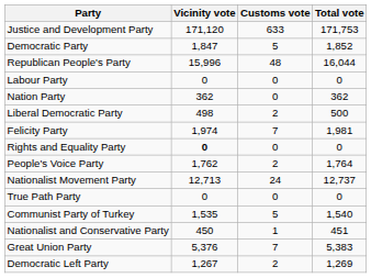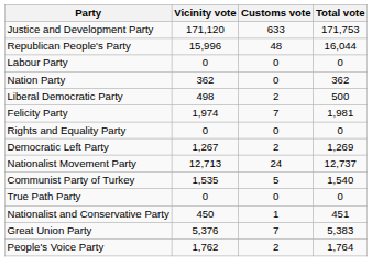- row: Democratic Party | 1,847 | 5 | 1,852
Rights and Equality Party | Vicinity vote: bold -> normal
rows swapped: People's Voice Party <-> Democratic Left Party
rows swapped: True Path Party <-> Communist Party of Turkey
